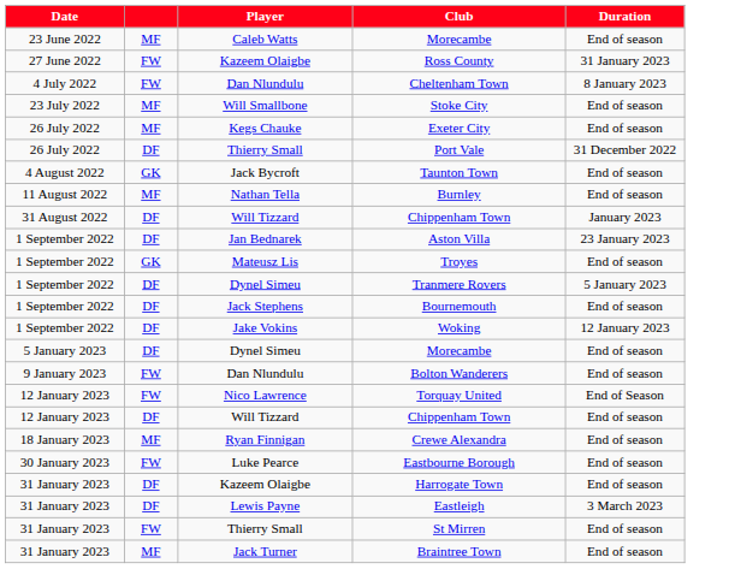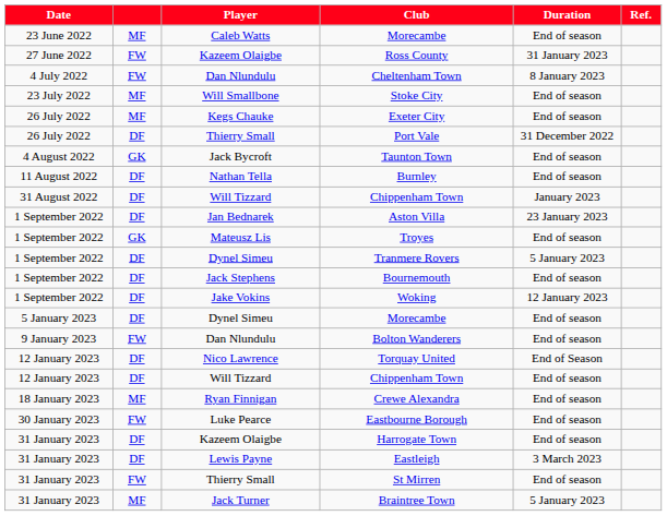+ column: Ref.
Burnley | column 2: MF -> DF
Torquay United | column 2: FW -> DF
Braintree Town | Duration: End of season -> 5 January 2023
